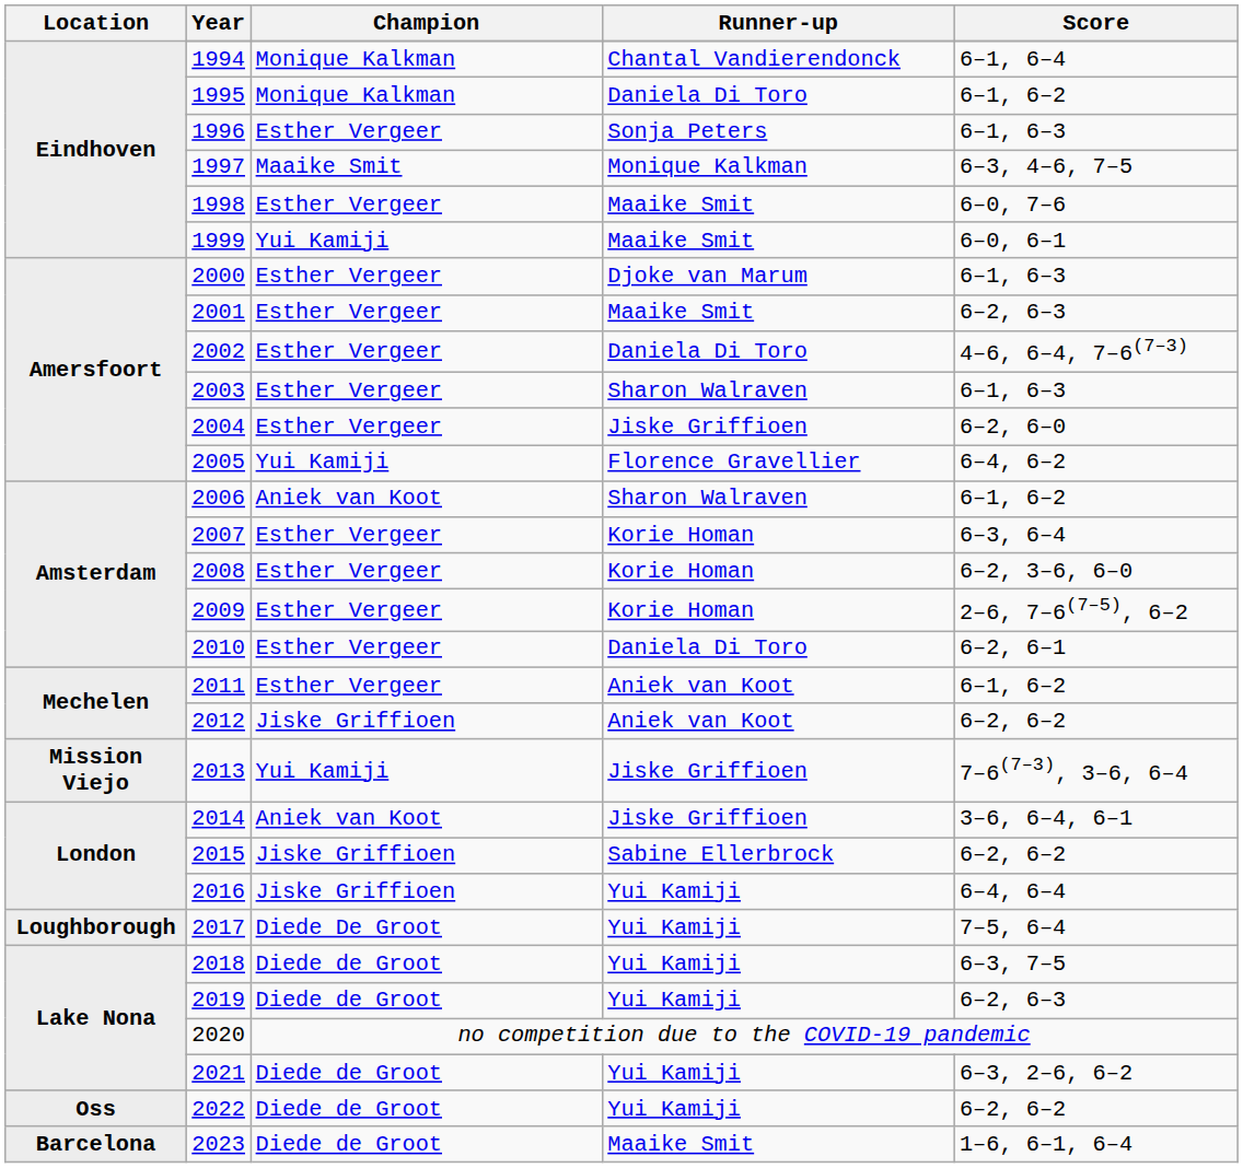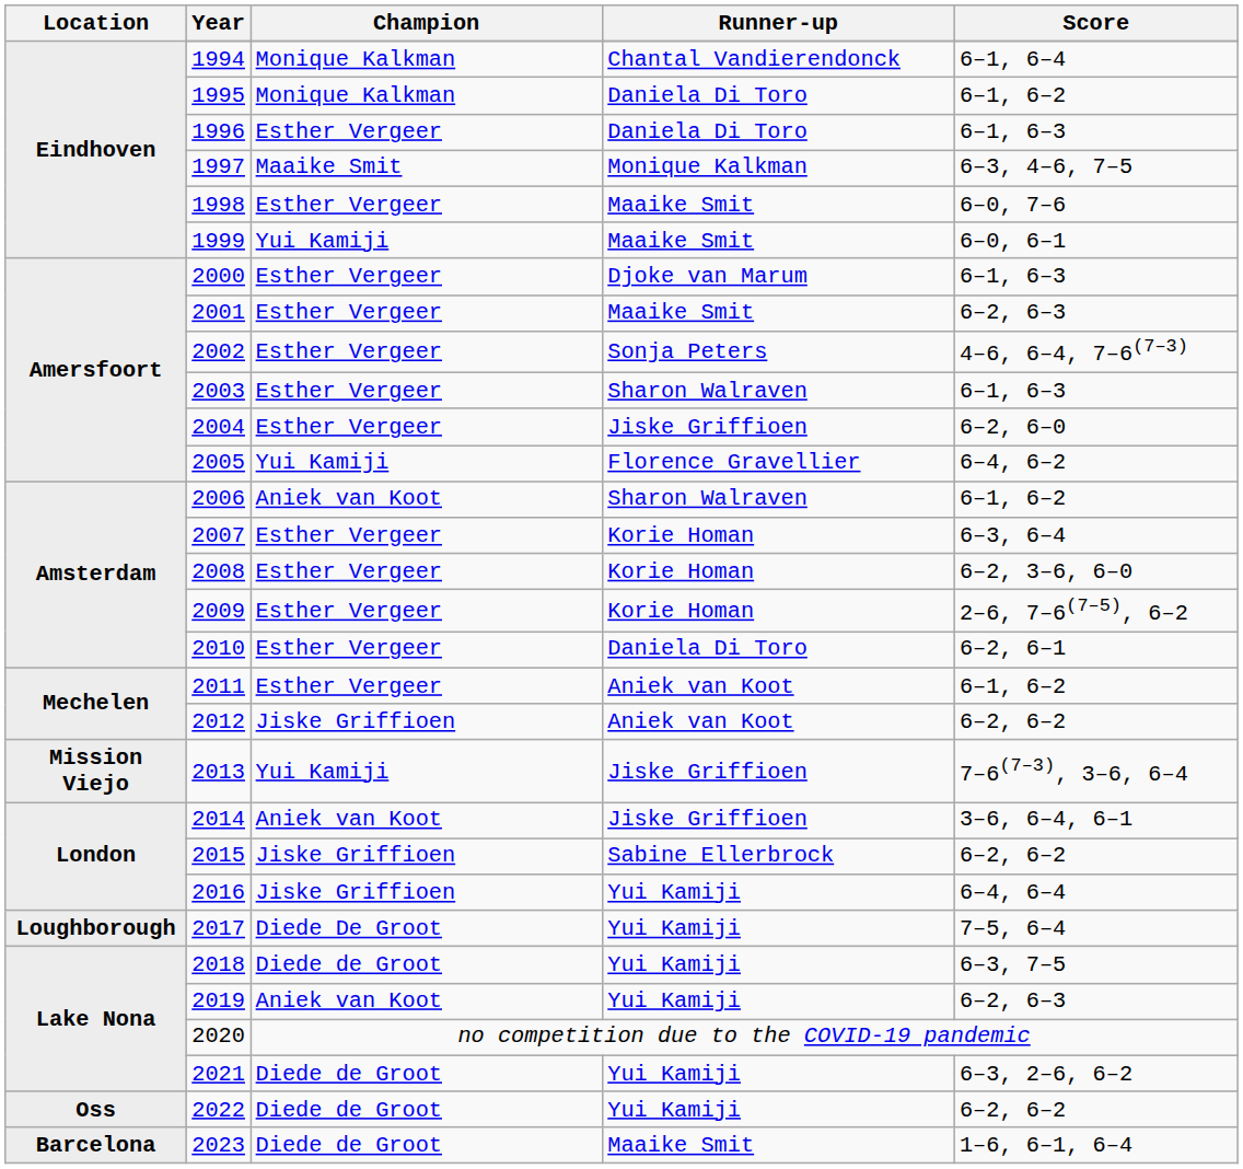1996 | Runner-up: Sonja Peters -> Daniela Di Toro
2002 | Runner-up: Daniela Di Toro -> Sonja Peters
2019 | Champion: Diede de Groot -> Aniek van Koot
